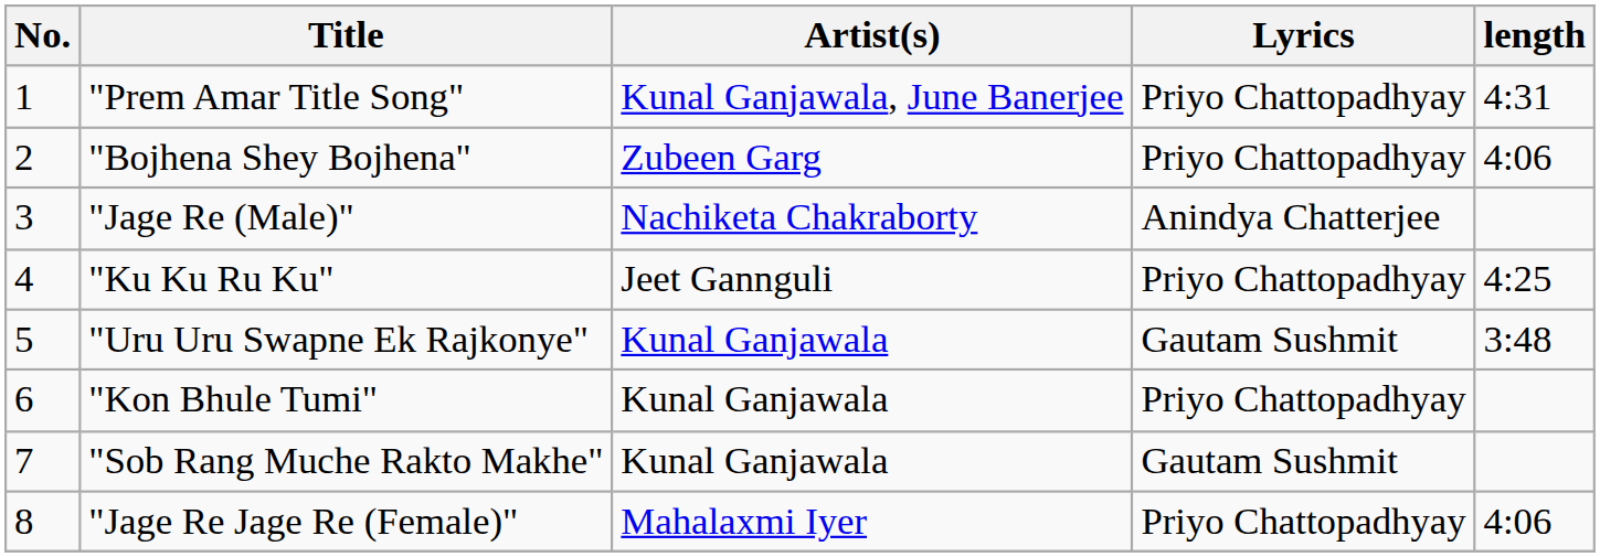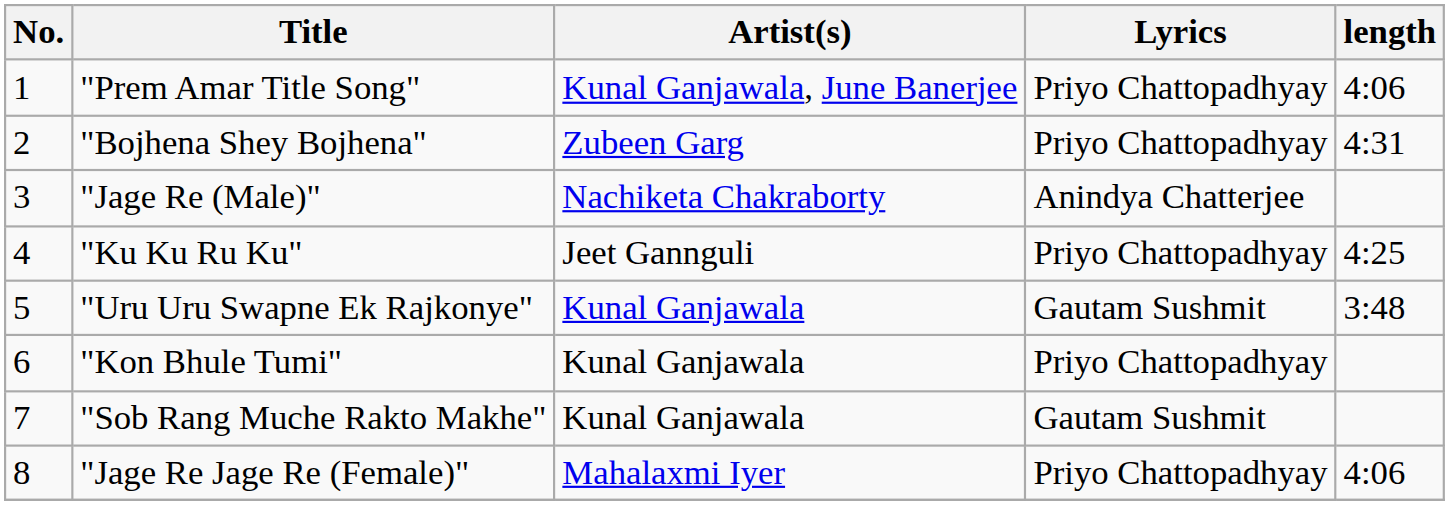"Prem Amar Title Song" | length: 4:31 -> 4:06
"Bojhena Shey Bojhena" | length: 4:06 -> 4:31
